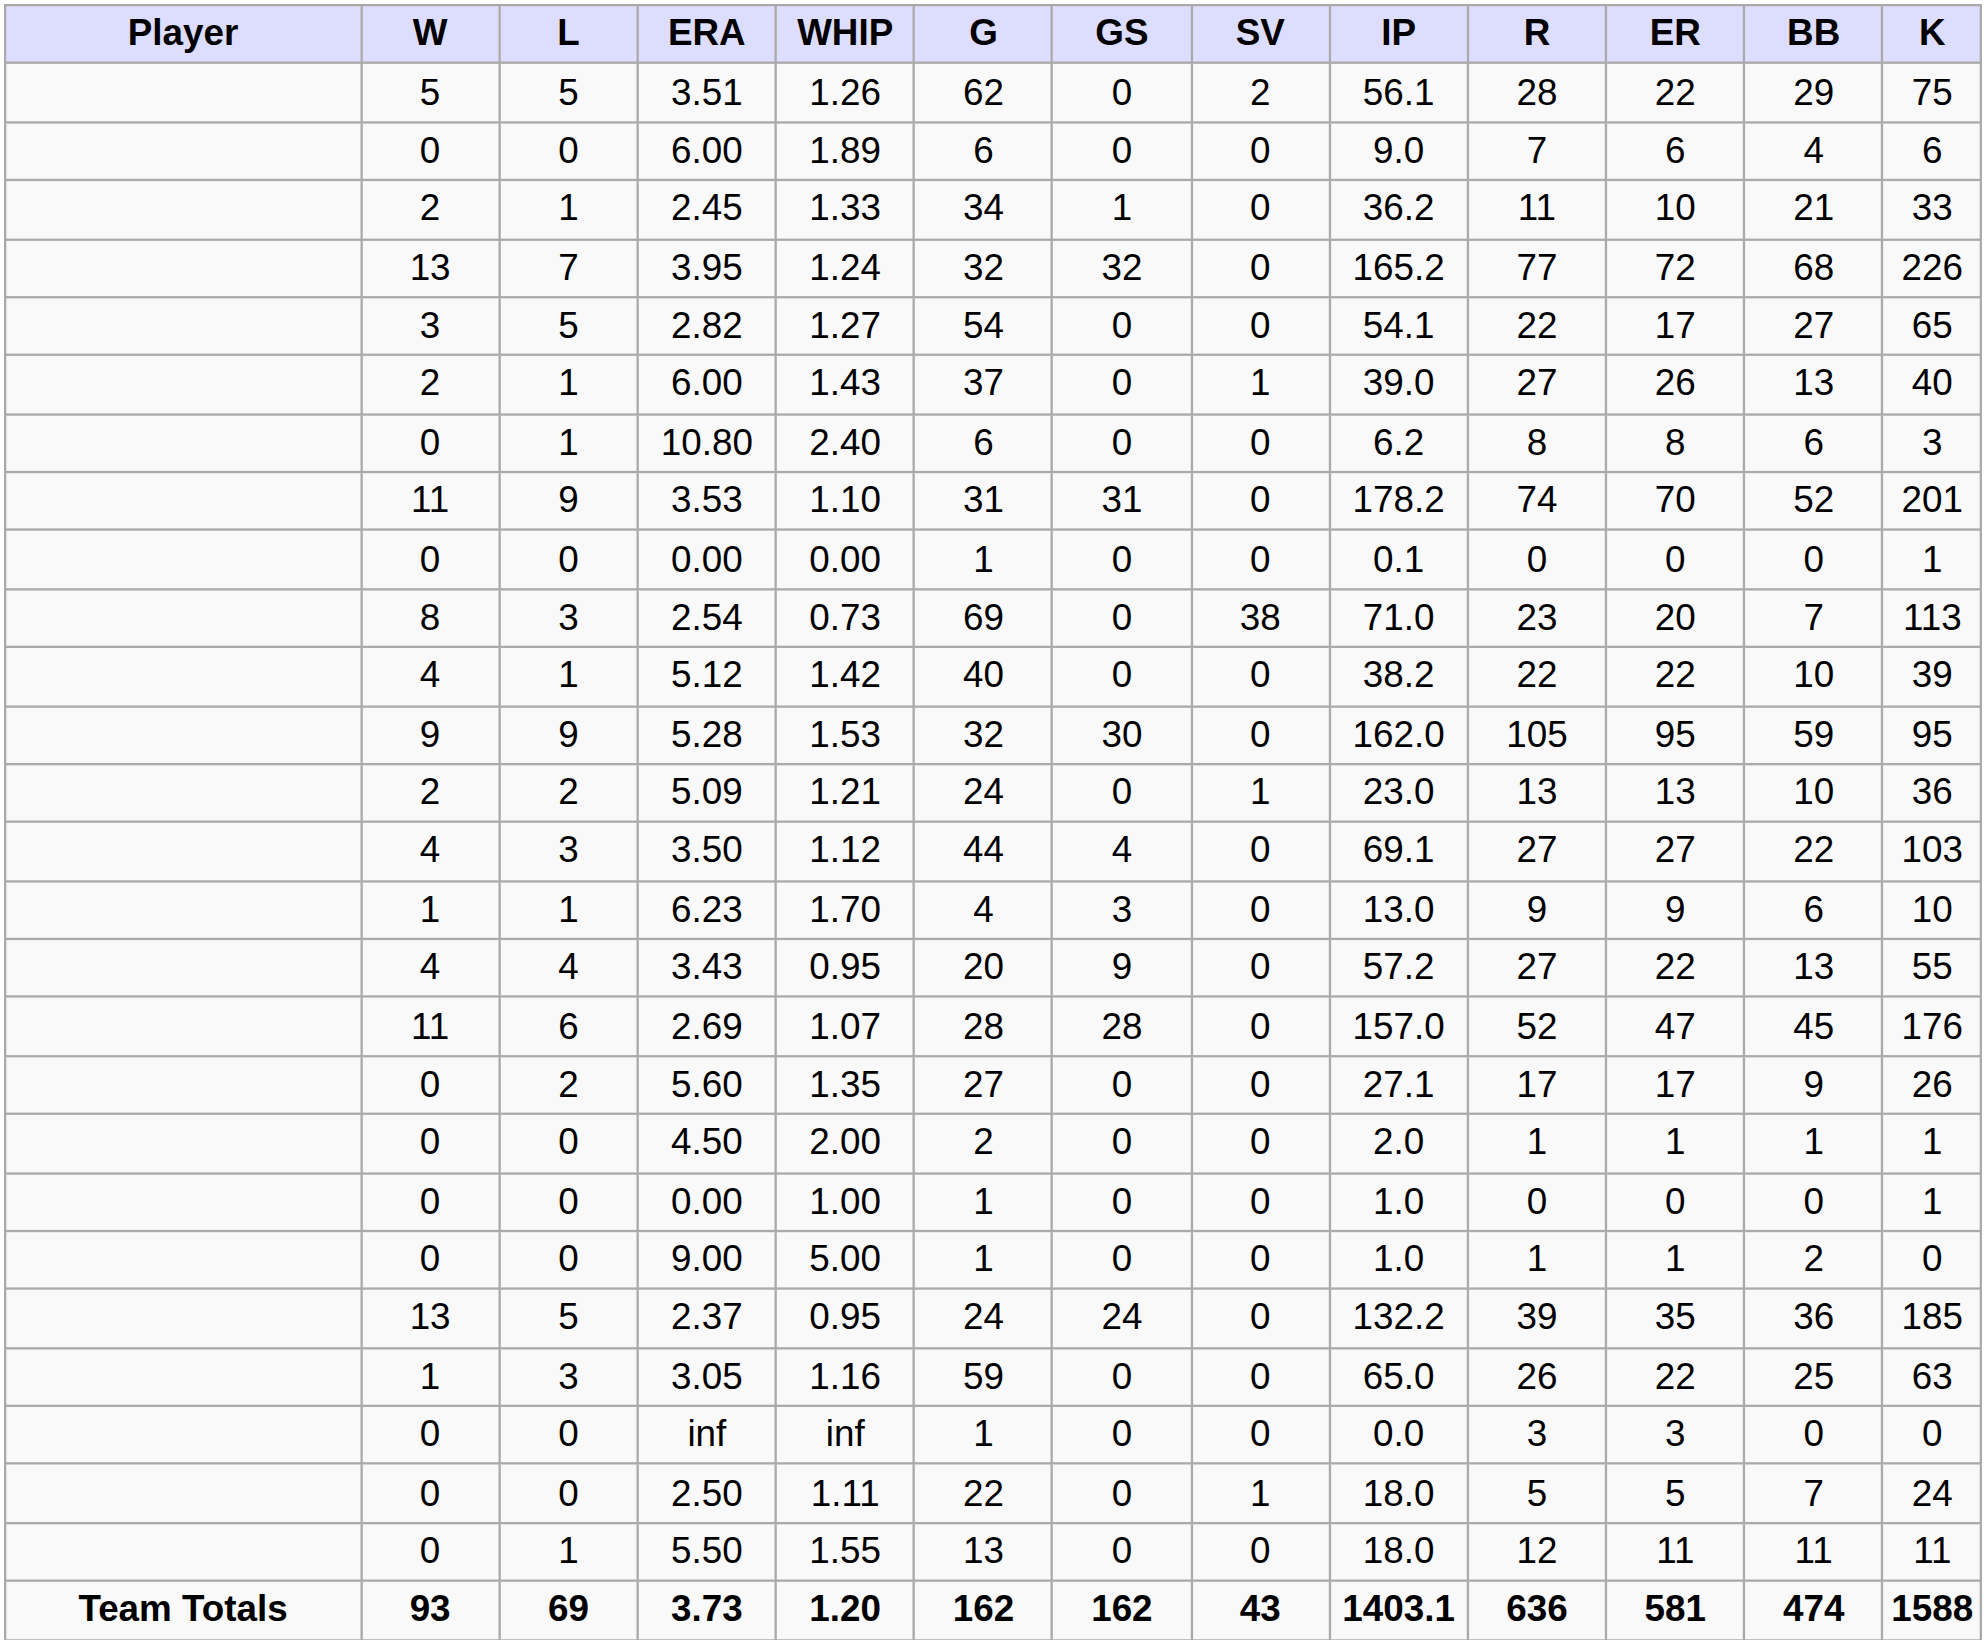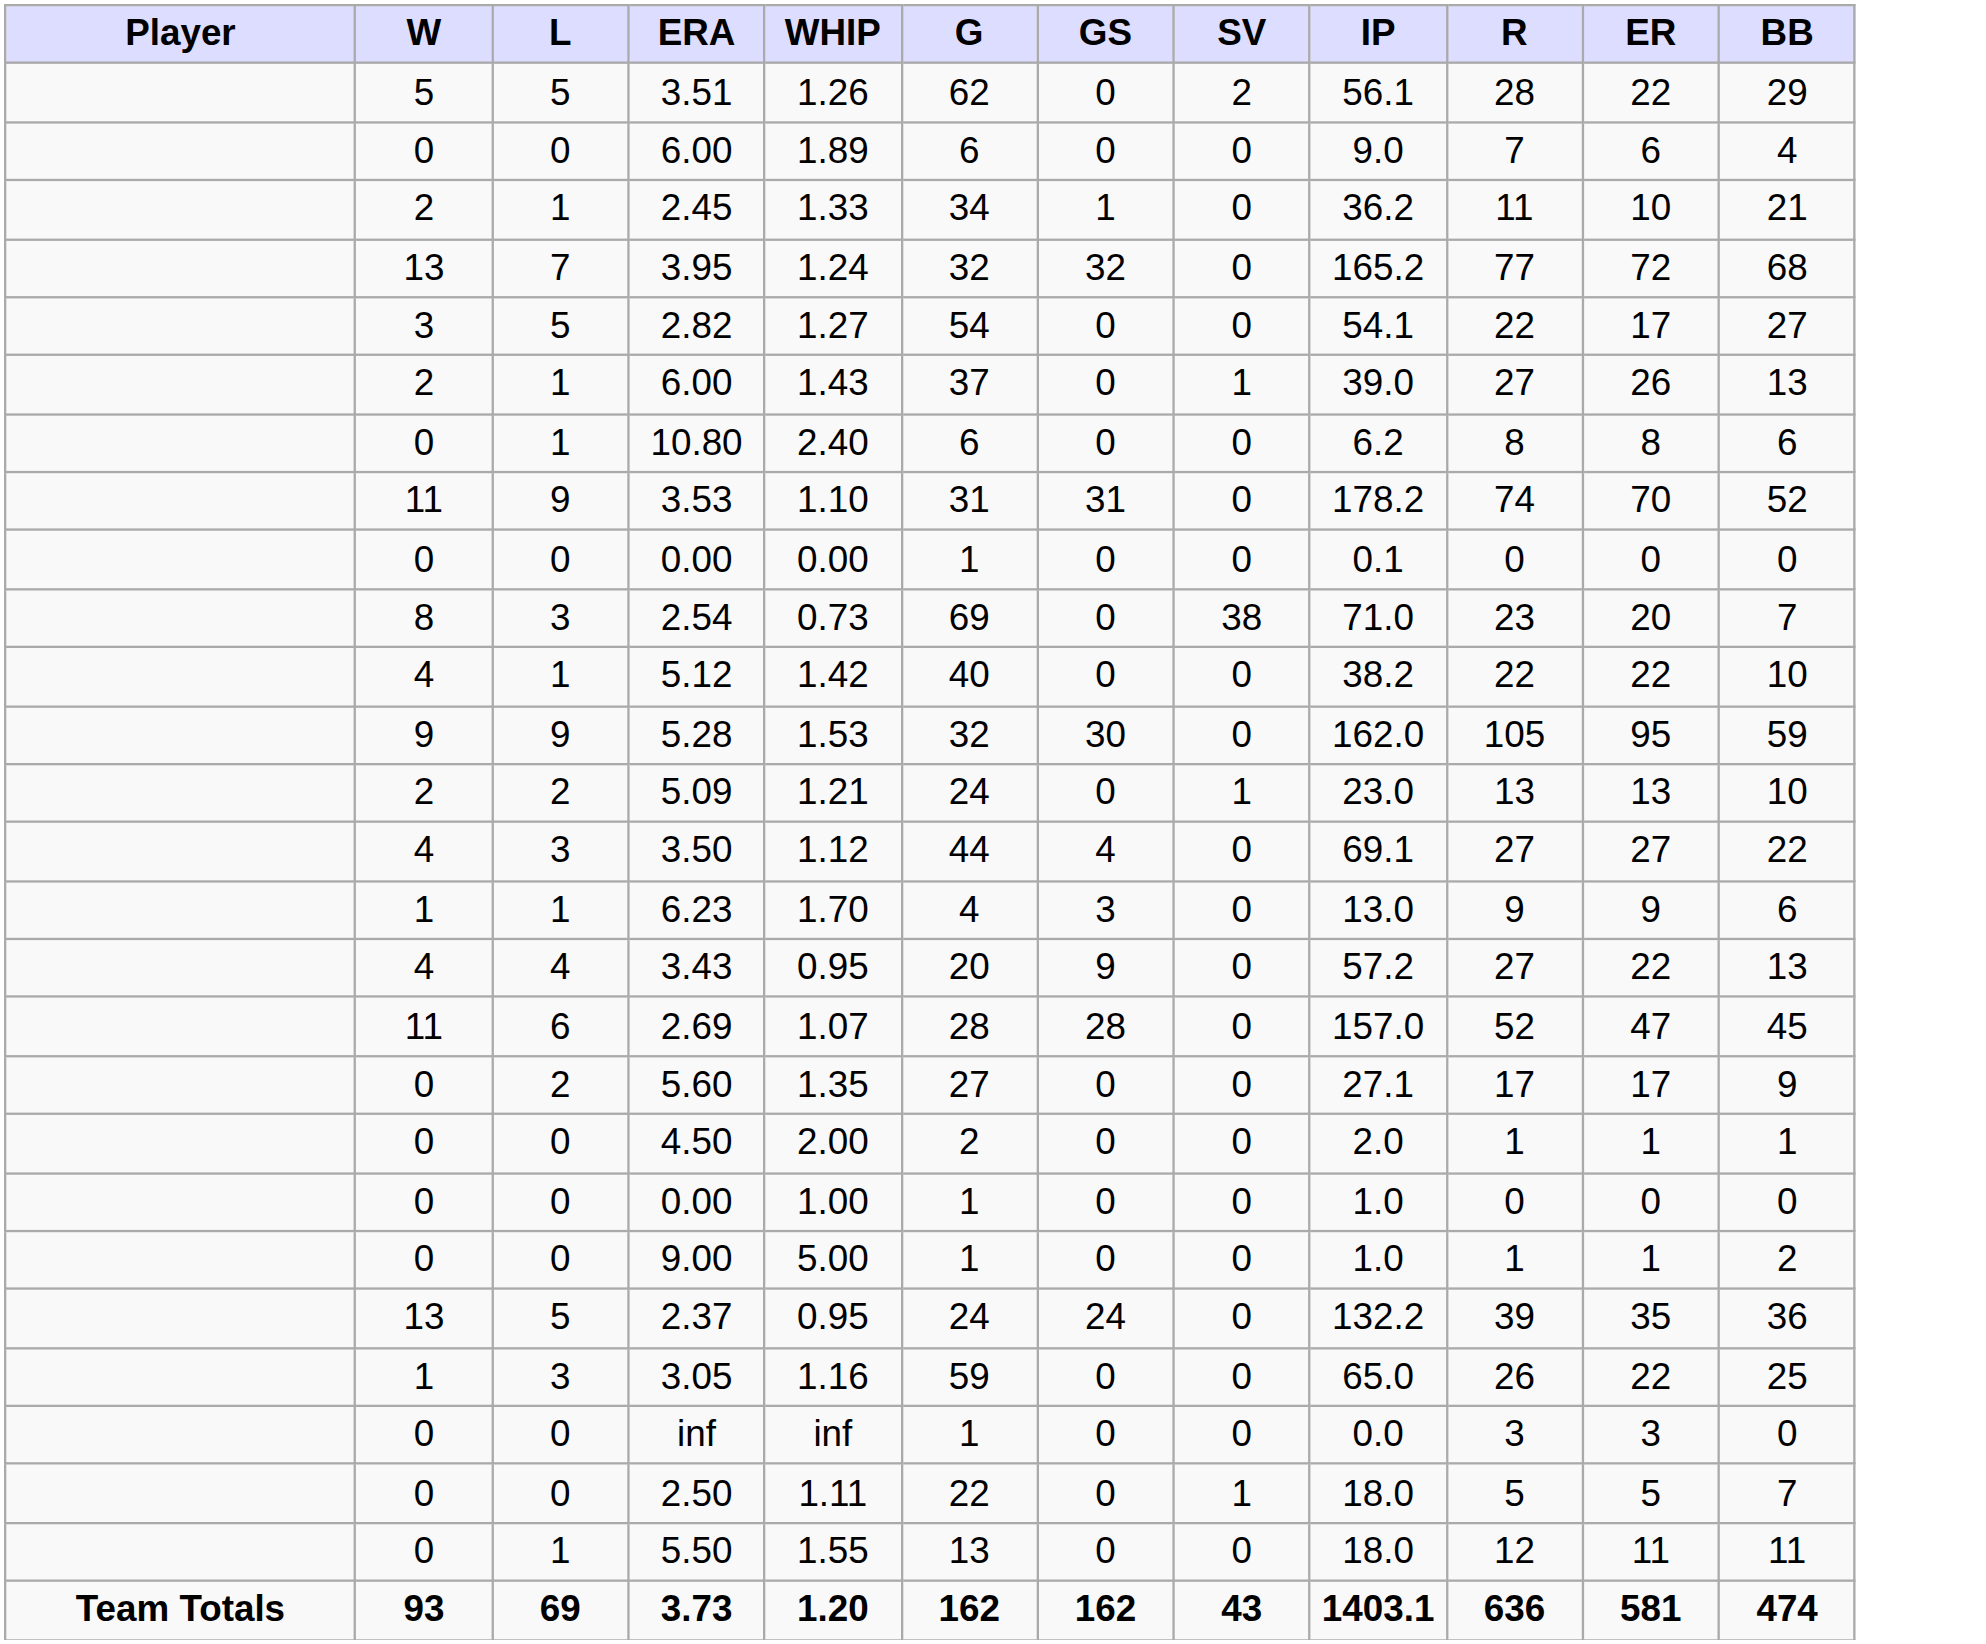- column: K | 75 | 6 | 33 | 226 | 65 | 40 | 3 | 201 | 1 | 113 | 39 | 95 | 36 | 103 | 10 | 55 | 176 | 26 | 1 | 1 | 0 | 185 | 63 | 0 | 24 | 11 | 1588
